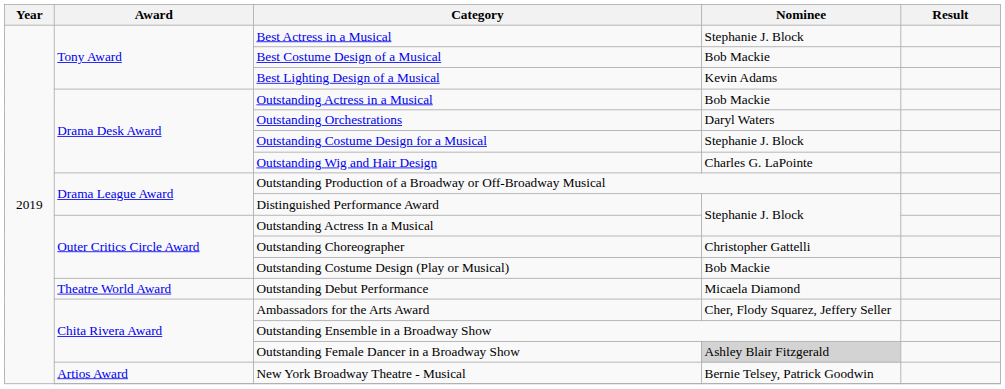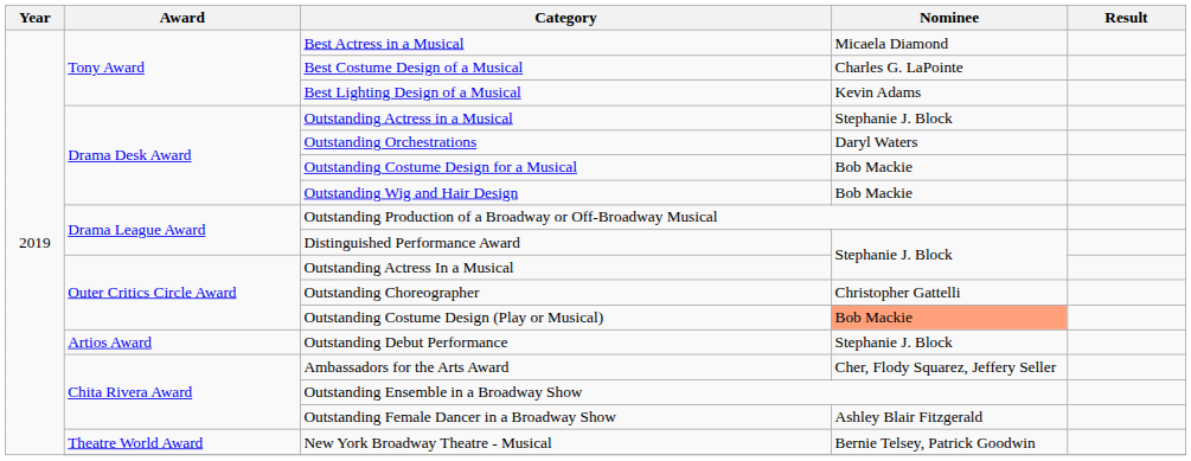Best Actress in a Musical | Nominee: Stephanie J. Block -> Micaela Diamond
Best Costume Design of a Musical | Nominee: Bob Mackie -> Charles G. LaPointe
Outstanding Actress in a Musical | Nominee: Bob Mackie -> Stephanie J. Block
Outstanding Costume Design for a Musical | Nominee: Stephanie J. Block -> Bob Mackie
Outstanding Wig and Hair Design | Nominee: Charles G. LaPointe -> Bob Mackie
Outstanding Costume Design (Play or Musical) | Nominee: no background -> lightsalmon background
Outstanding Debut Performance | Award: Theatre World Award -> Artios Award
Outstanding Debut Performance | Nominee: Micaela Diamond -> Stephanie J. Block
Outstanding Female Dancer in a Broadway Show | Nominee: lightgrey background -> no background
New York Broadway Theatre - Musical | Award: Artios Award -> Theatre World Award
